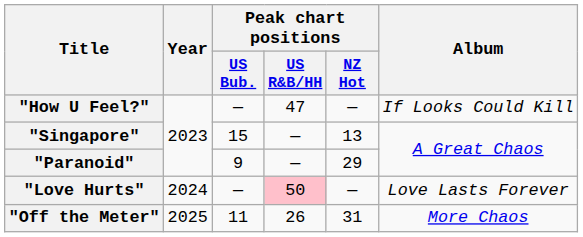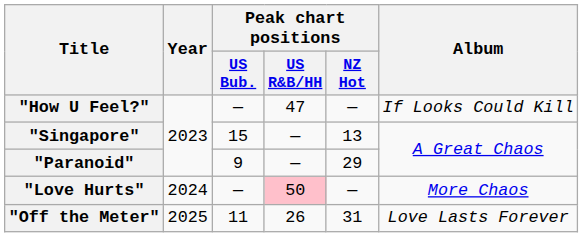"Love Hurts" | Album: Love Lasts Forever -> More Chaos
"Off the Meter" | Album: More Chaos -> Love Lasts Forever
